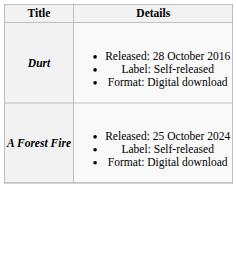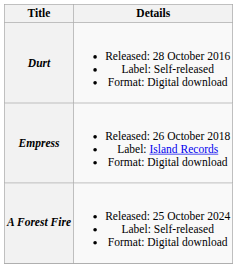+ row: Empress | Released: 26 October 2018 Label: Island Records Format: Digital download
